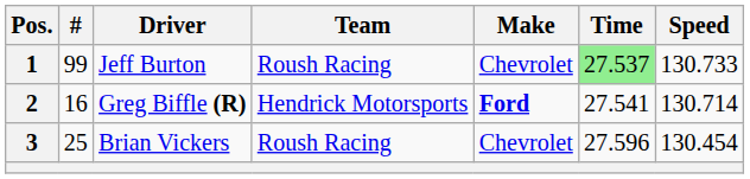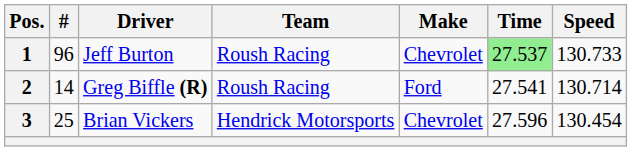1 | #: 99 -> 96
2 | #: 16 -> 14
2 | Team: Hendrick Motorsports -> Roush Racing
2 | Make: bold -> normal
3 | Team: Roush Racing -> Hendrick Motorsports
